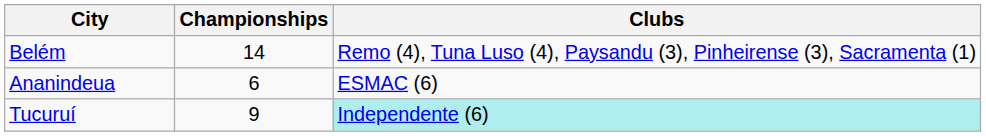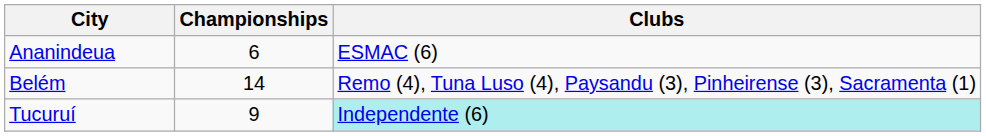rows swapped: Belém <-> Ananindeua
